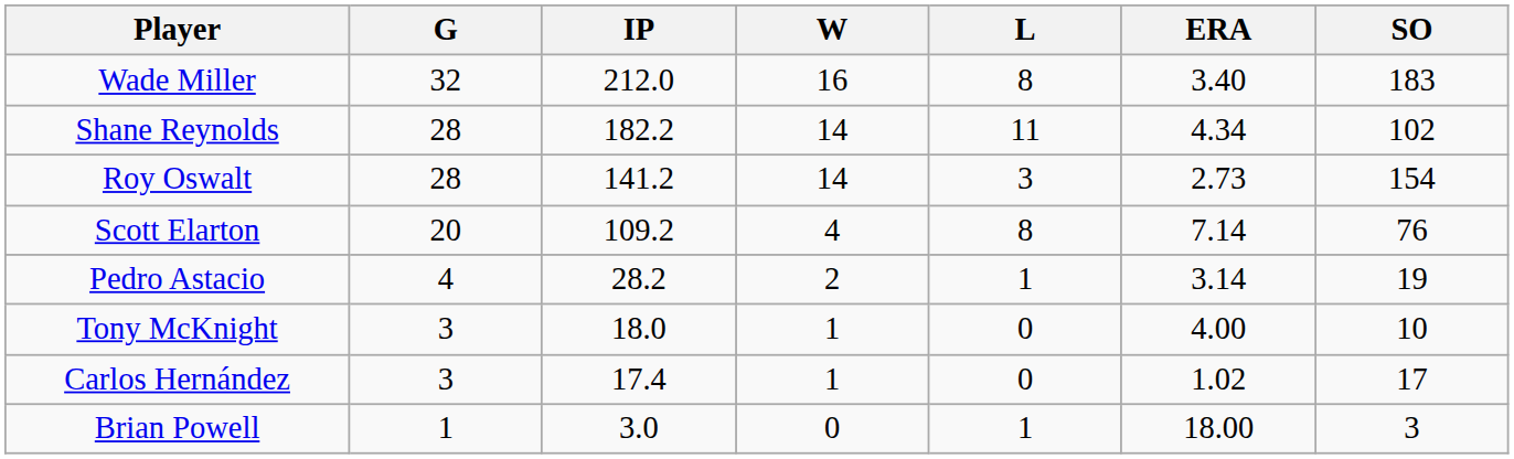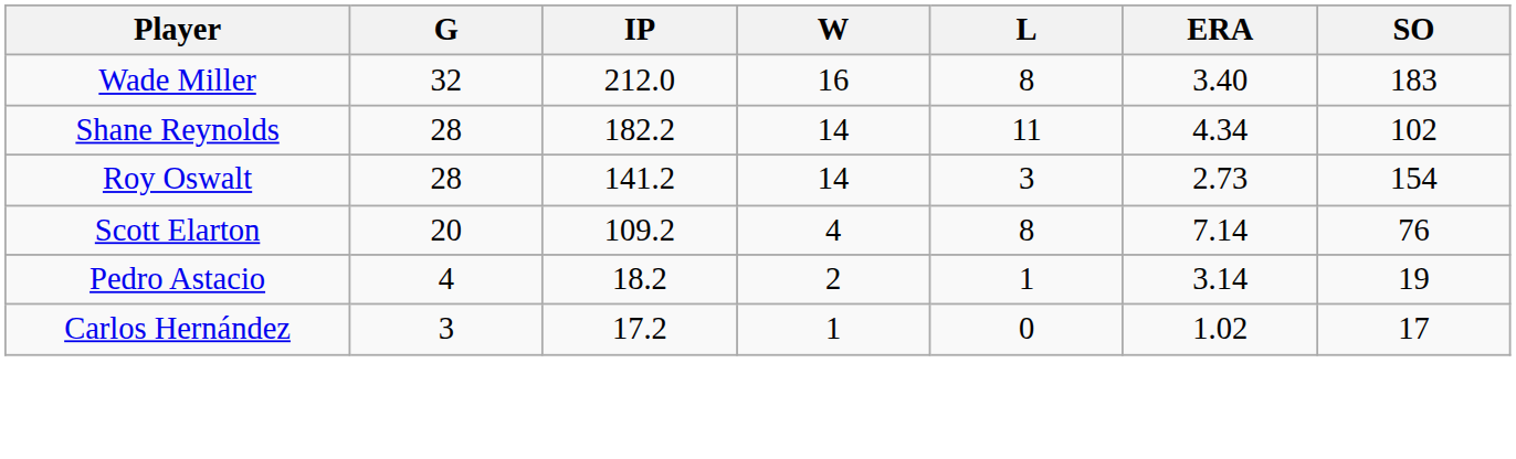Pedro Astacio | IP: 28.2 -> 18.2
- row: Tony McKnight | 3 | 18.0 | 1 | 0 | 4.00 | 10
Carlos Hernández | IP: 17.4 -> 17.2
- row: Brian Powell | 1 | 3.0 | 0 | 1 | 18.00 | 3
